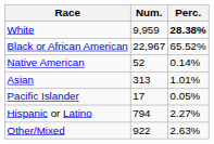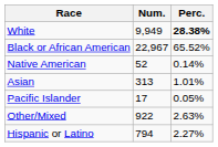White | Num.: 9,959 -> 9,949
rows swapped: Other/Mixed <-> Hispanic or Latino
